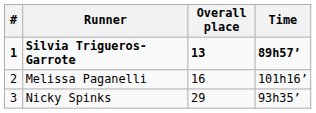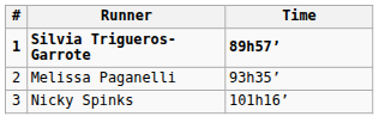- column: Overall place | 13 | 16 | 29
Melissa Paganelli | Time: 101h16’ -> 93h35’
Nicky Spinks | Time: 93h35’ -> 101h16’
